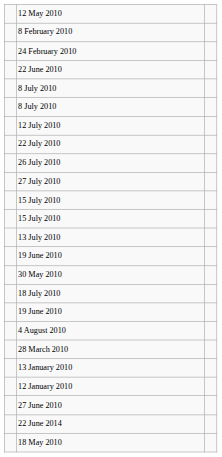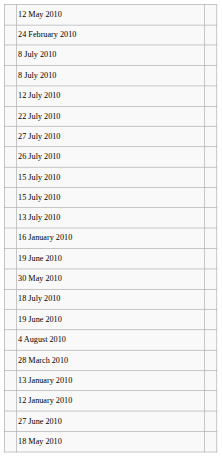- row: 8 February 2010
- row: 22 June 2010
rows swapped: 26 July 2010 <-> 27 July 2010
+ row: 16 January 2010
- row: 22 June 2014
